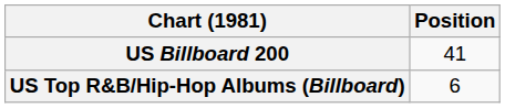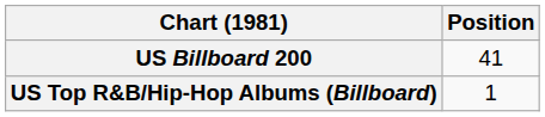US Top R&B/Hip-Hop Albums (Billboard) | Position: 6 -> 1
